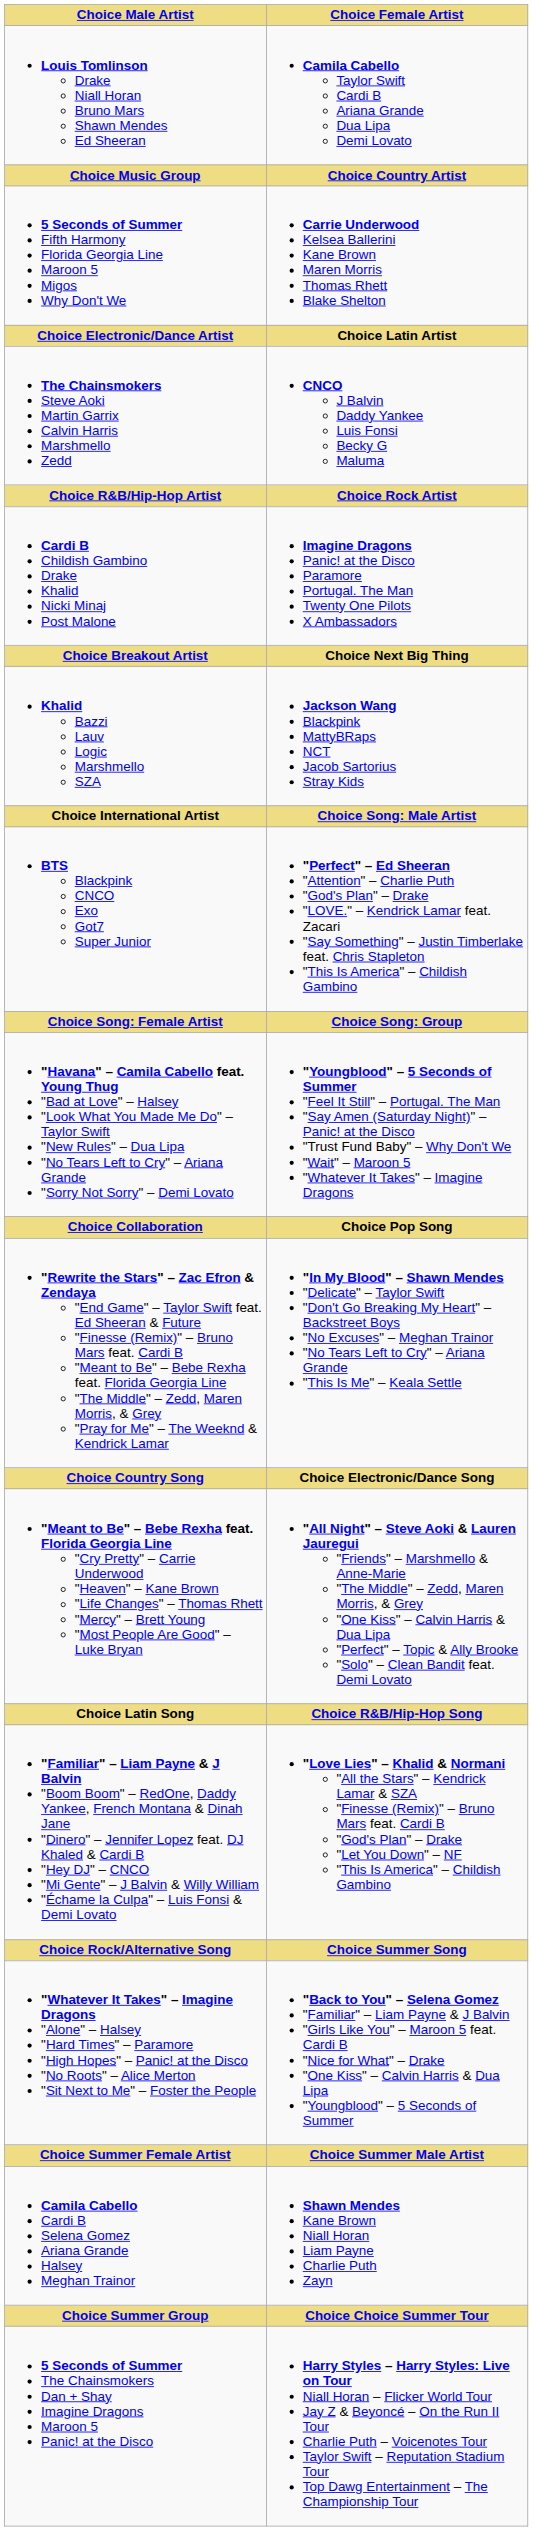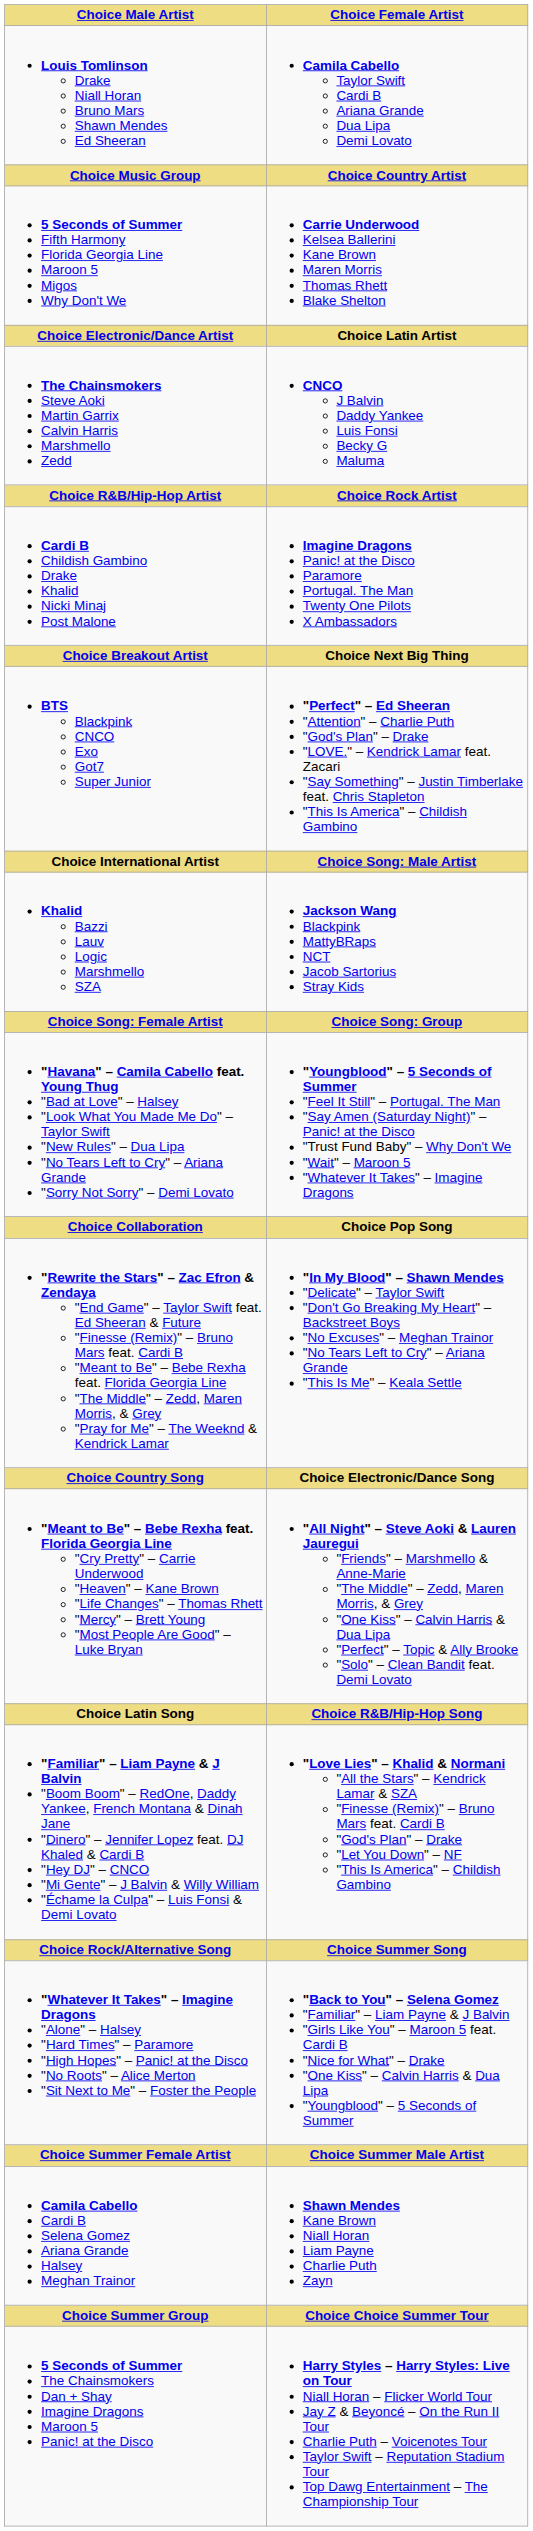rows swapped: Khalid Bazzi Lauv Logic Marshmello SZA <-> BTS Blackpink CNCO Exo Got7 Super Junior
